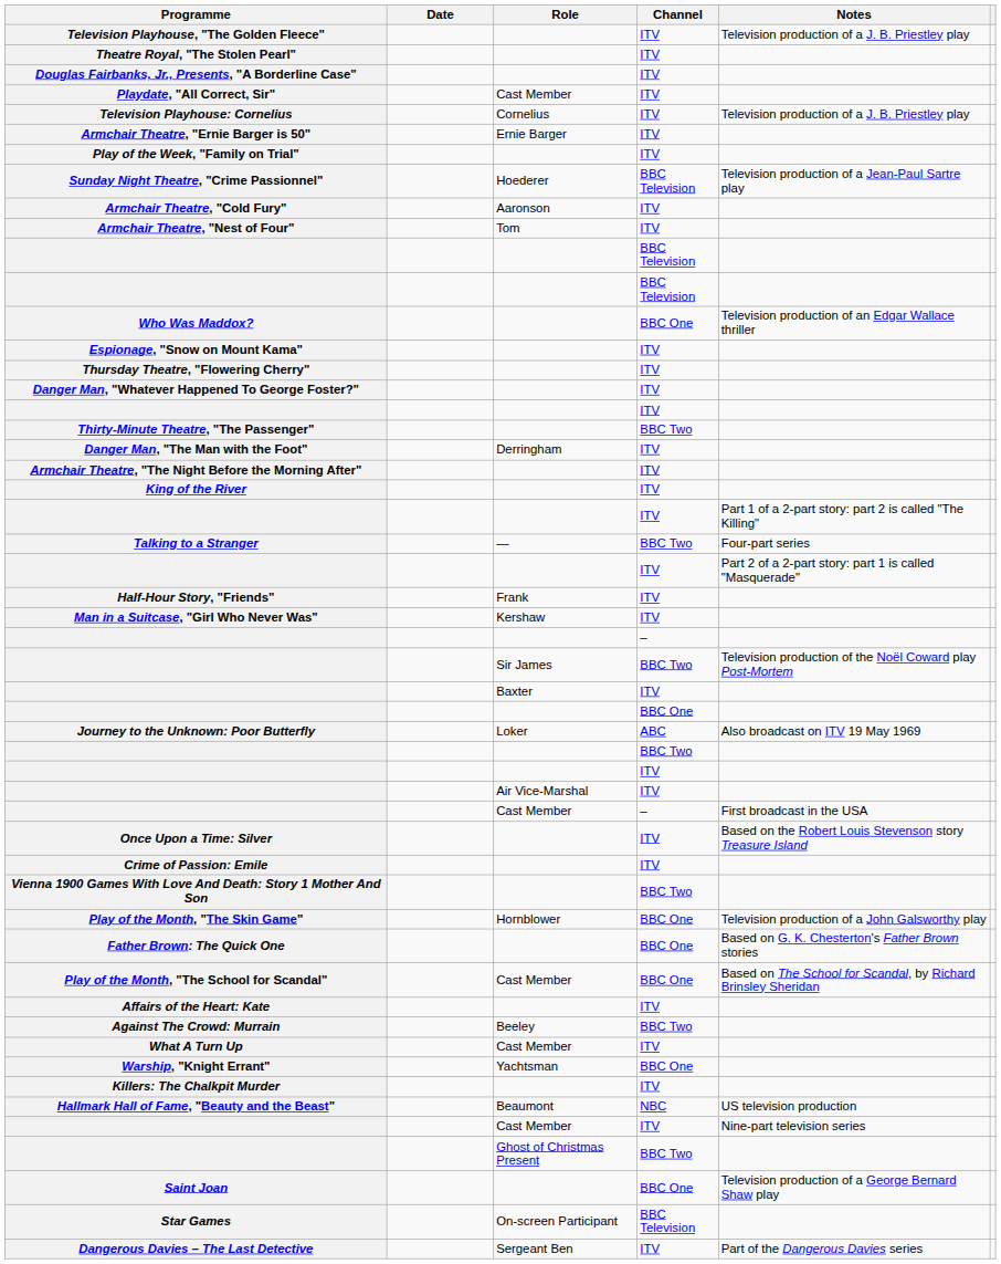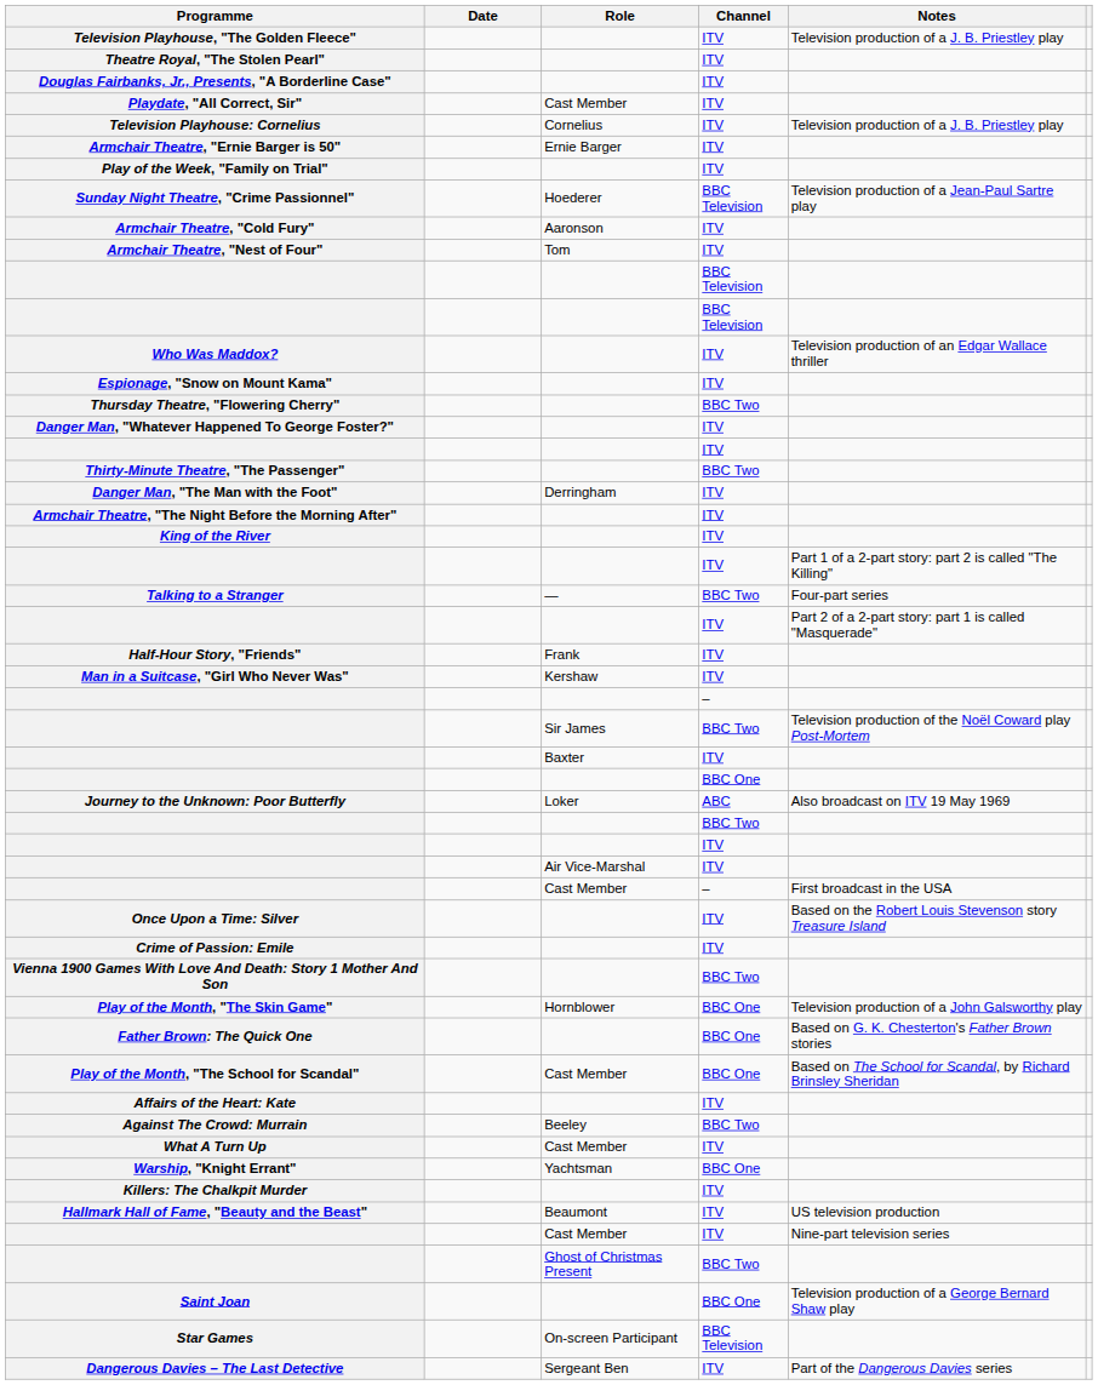Who Was Maddox? | Channel: BBC One -> ITV
Thursday Theatre, "Flowering Cherry" | Channel: ITV -> BBC Two
Hallmark Hall of Fame, "Beauty and the Beast" | Channel: NBC -> ITV
